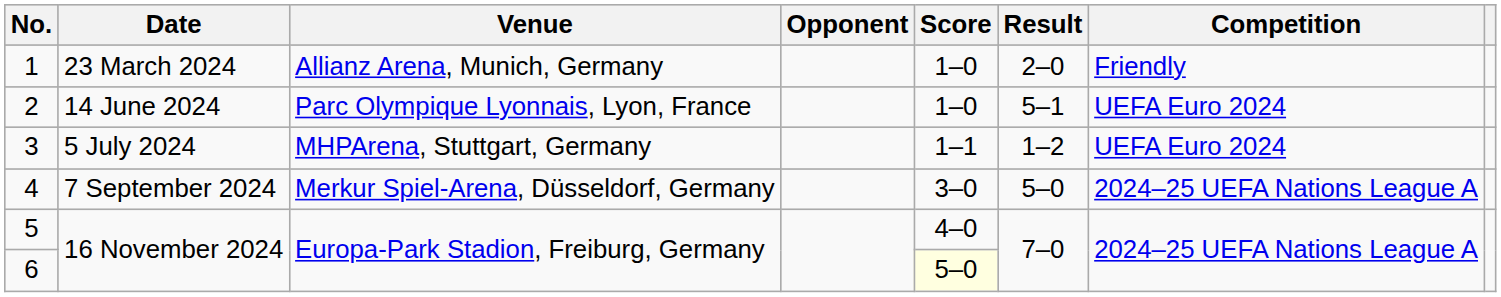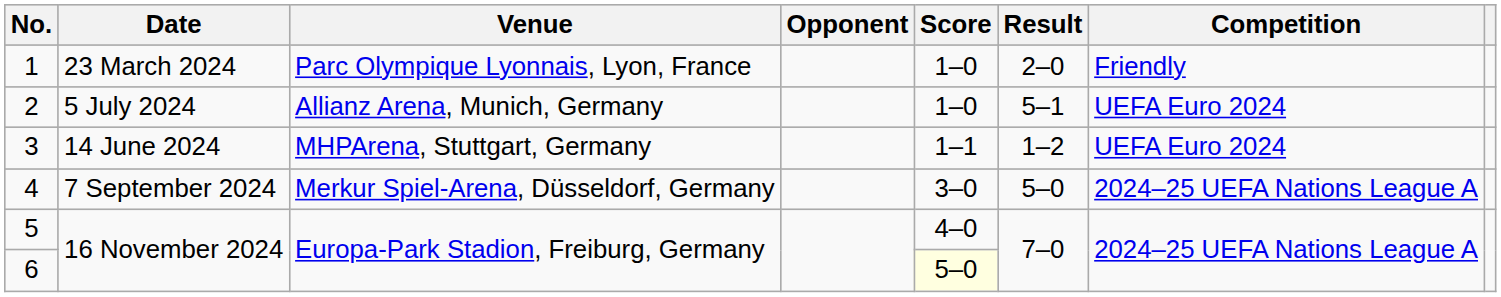1 | Venue: Allianz Arena, Munich, Germany -> Parc Olympique Lyonnais, Lyon, France
2 | Date: 14 June 2024 -> 5 July 2024
2 | Venue: Parc Olympique Lyonnais, Lyon, France -> Allianz Arena, Munich, Germany
3 | Date: 5 July 2024 -> 14 June 2024
